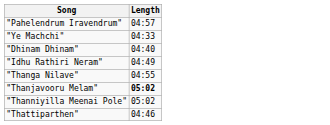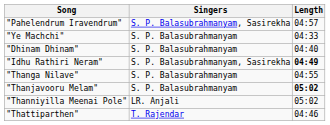+ column: Singers | S. P. Balasubrahmanyam, Sasirekha | S. P. Balasubrahmanyam | S. P. Balasubrahmanyam | S. P. Balasubrahmanyam, Sasirekha | S. P. Balasubrahmanyam | S. P. Balasubrahmanyam | LR. Anjali | T. Rajendar
"Idhu Rathiri Neram" | Length: normal -> bold
